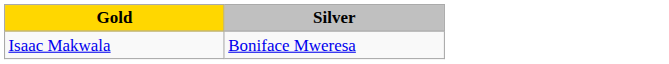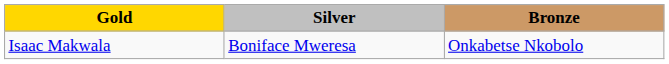+ column: Bronze | Onkabetse Nkobolo
